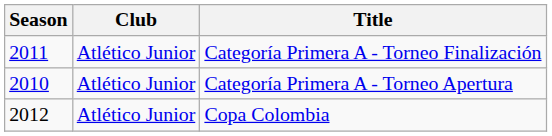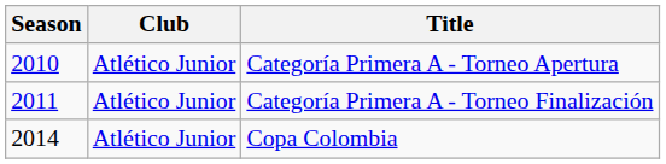rows swapped: Categoría Primera A - Torneo Apertura <-> Categoría Primera A - Torneo Finalización
Copa Colombia | Season: 2012 -> 2014
